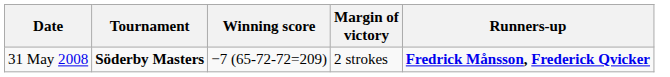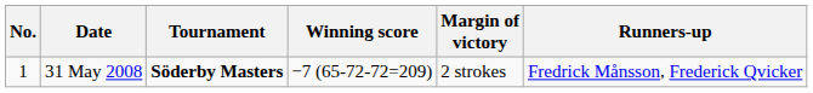+ column: No. | 1
31 May 2008 | Runners-up: bold -> normal
